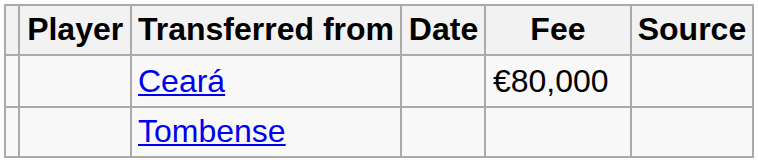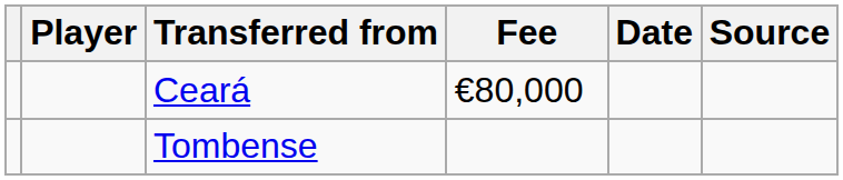columns swapped: Fee <-> Date
